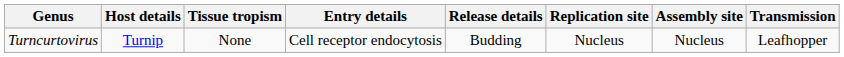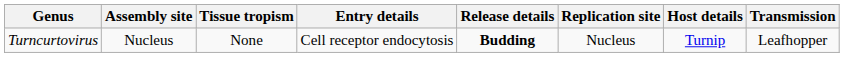columns swapped: Host details <-> Assembly site
Turncurtovirus | Release details: normal -> bold
